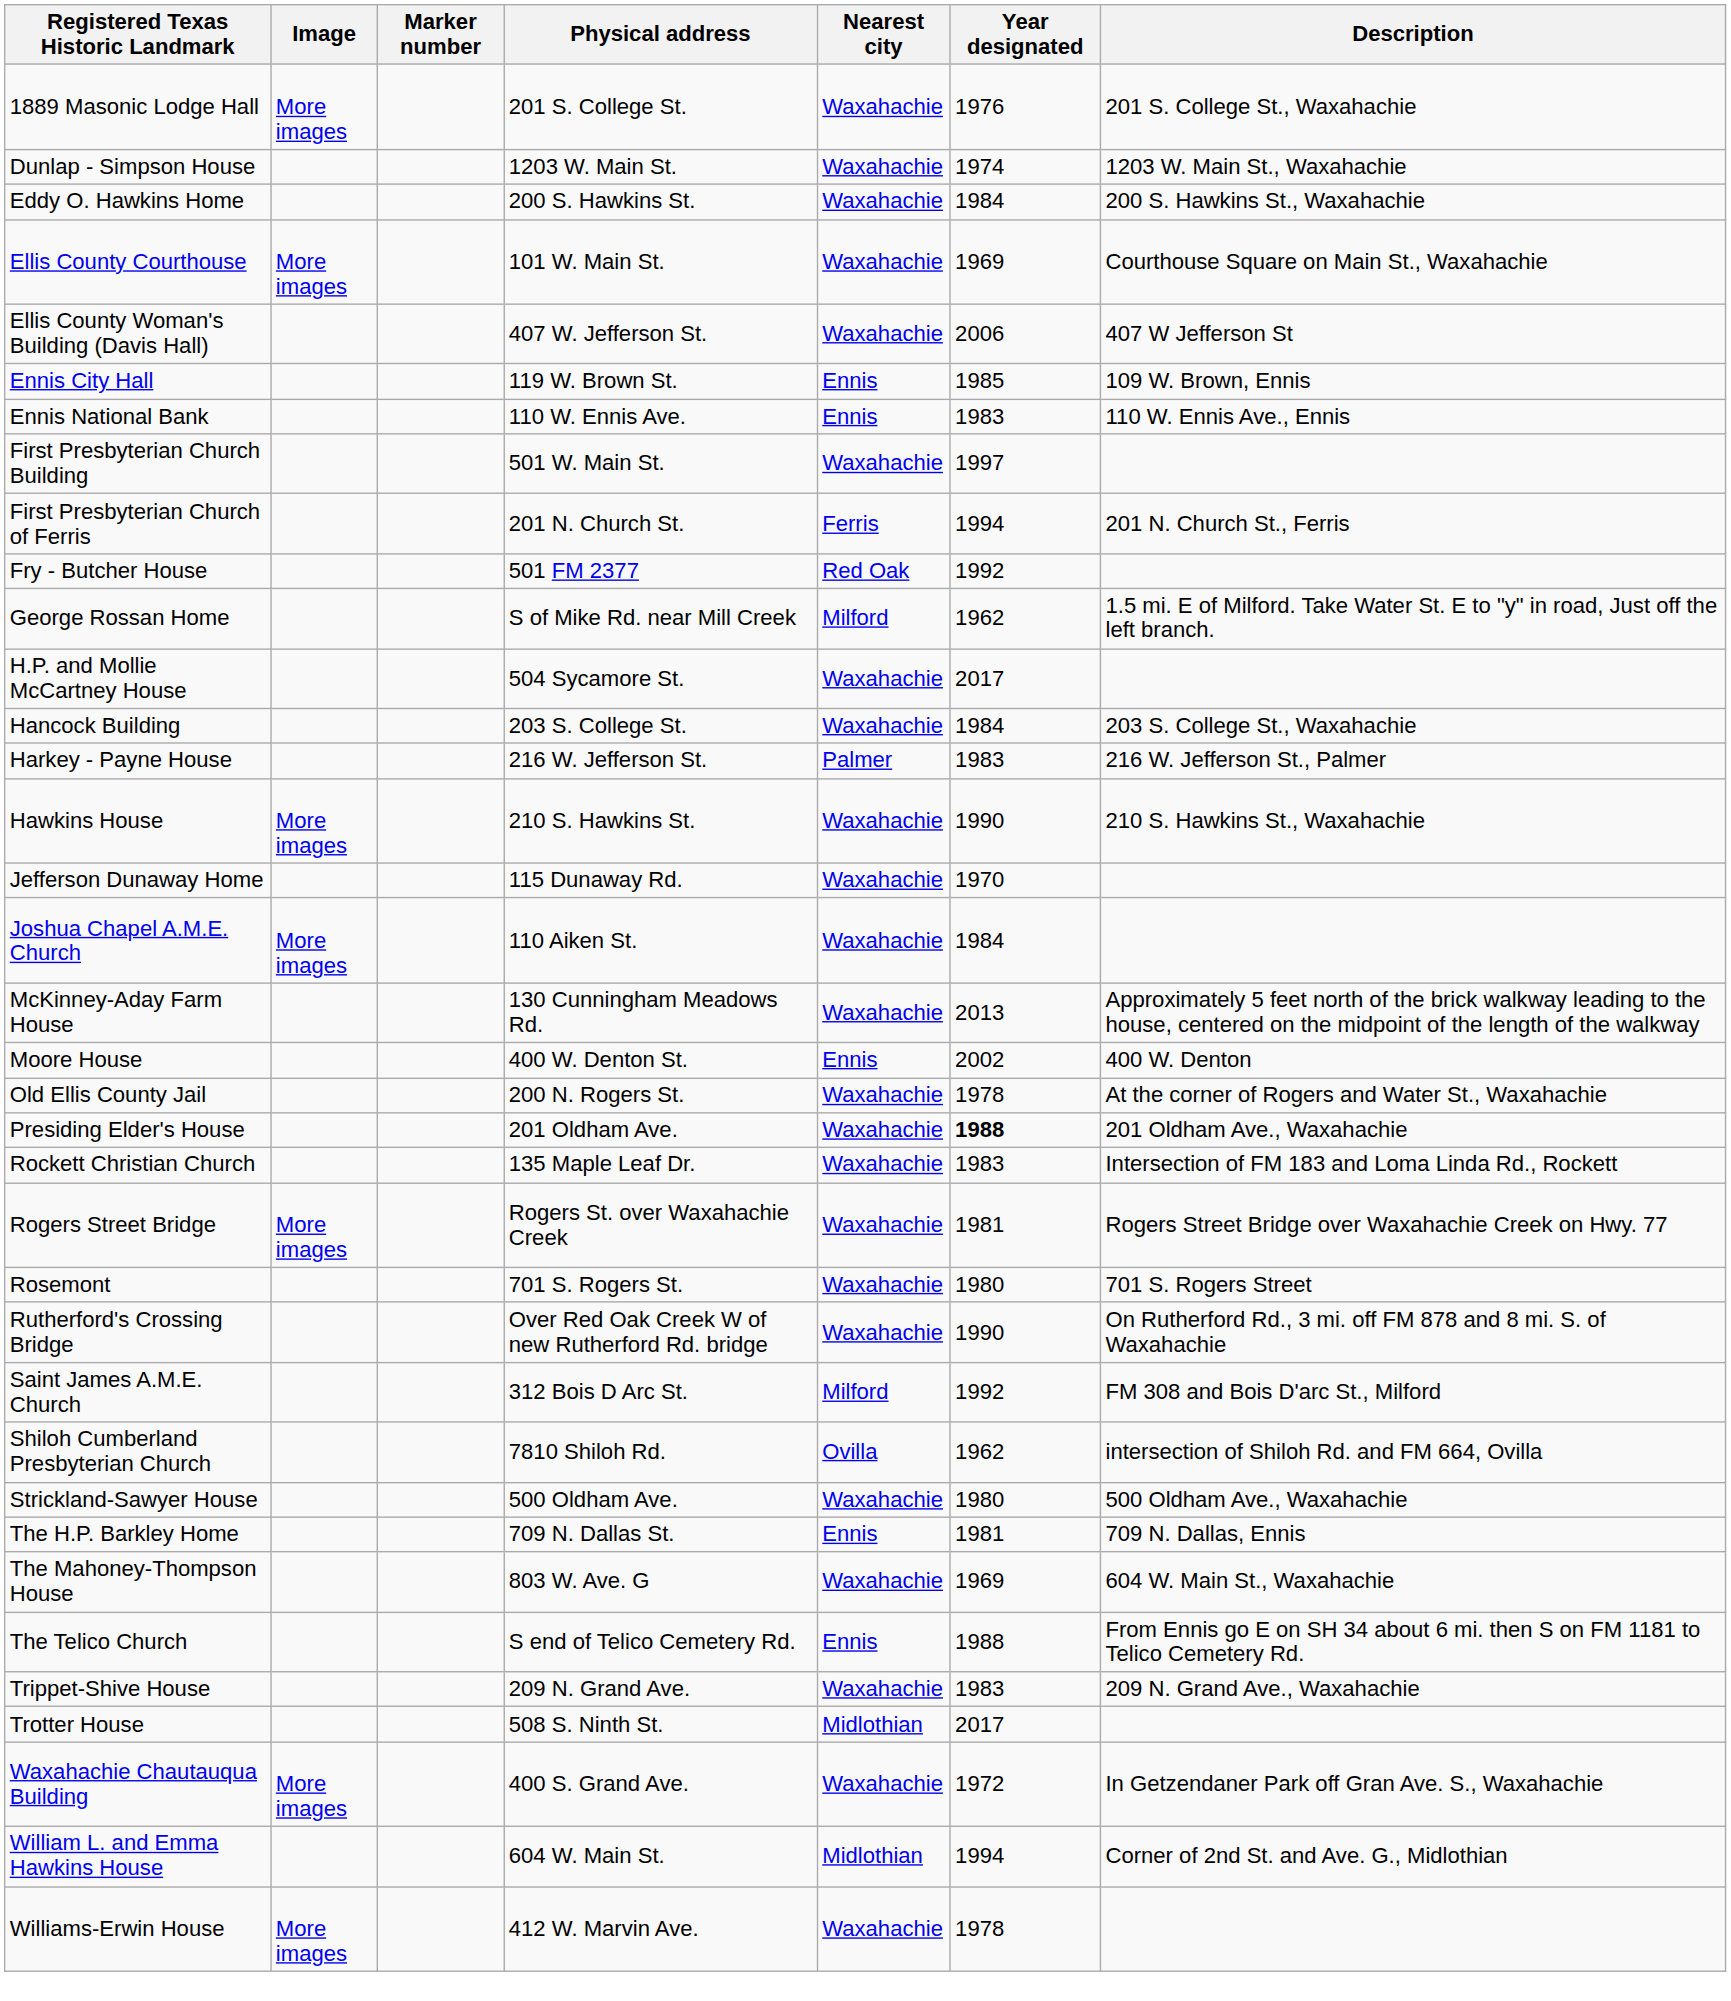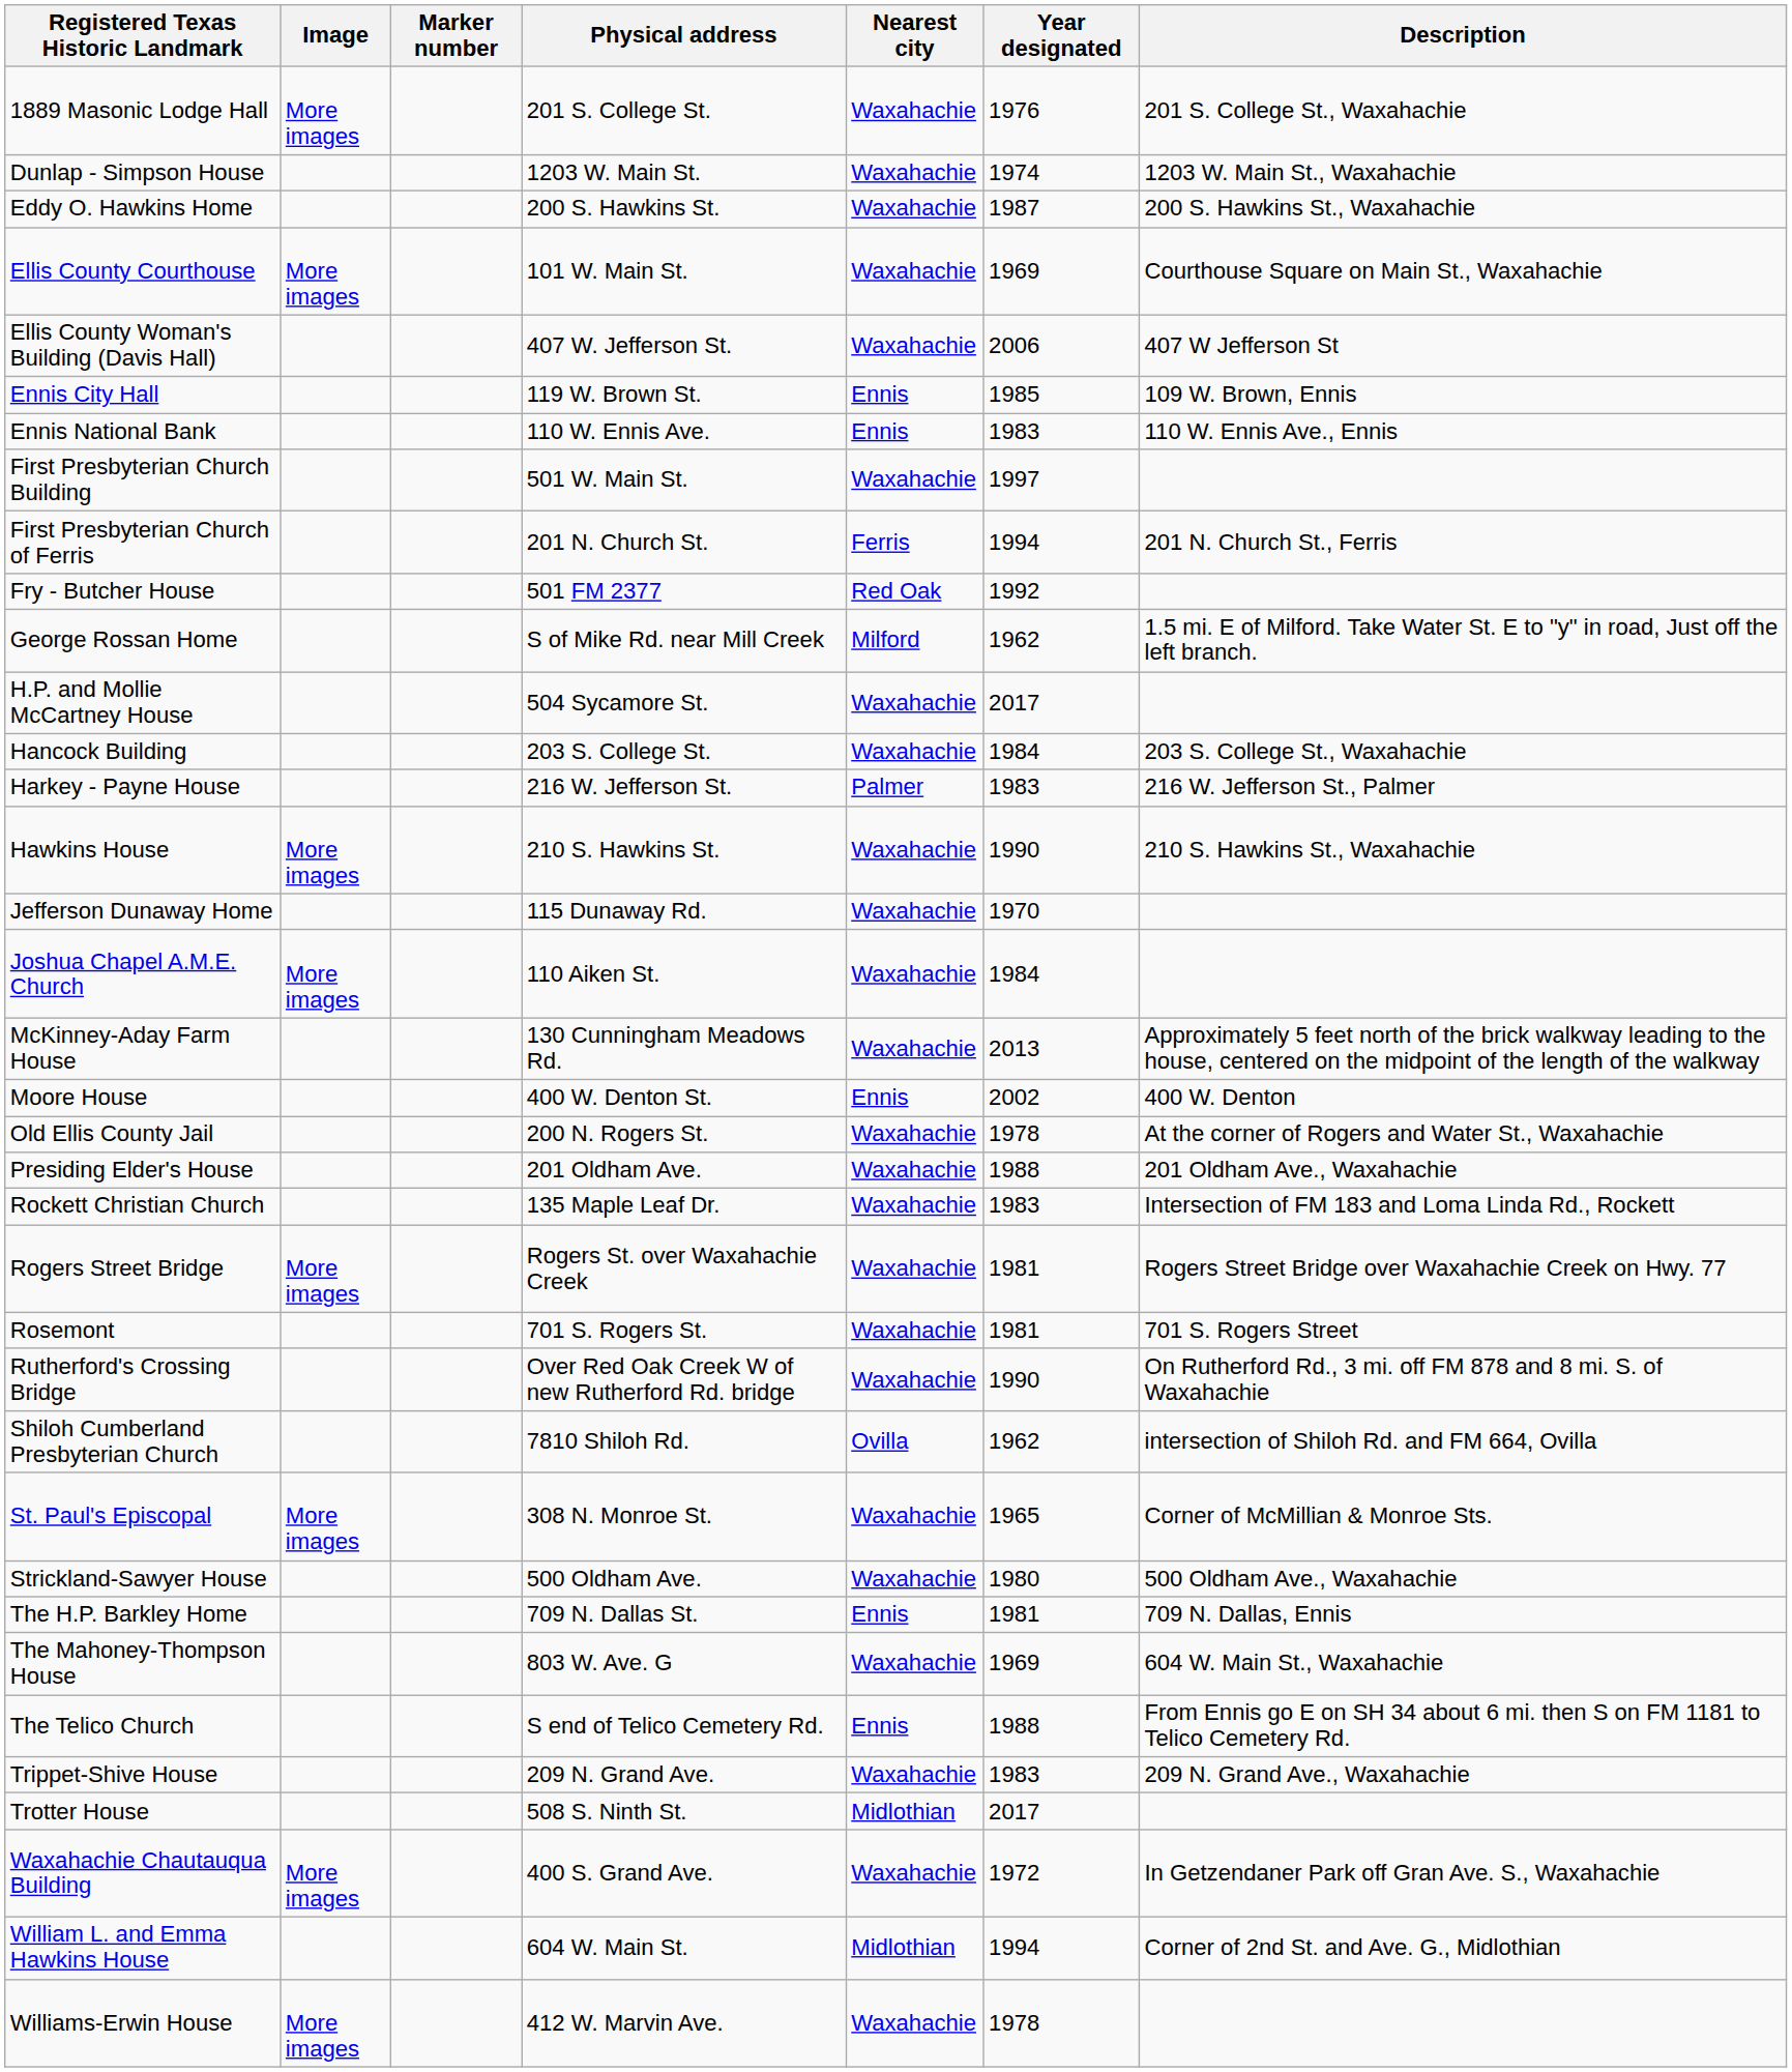Eddy O. Hawkins Home | Year designated: 1984 -> 1987
Presiding Elder's House | Year designated: bold -> normal
Rosemont | Year designated: 1980 -> 1981
- row: Saint James A.M.E. Church | 312 Bois D Arc St. | Milford | 1992 | FM 308 and Bois D'arc St., Milford
+ row: St. Paul's Episcopal | More images | 308 N. Monroe St. | Waxahachie | 1965 | Corner of McMillian & Monroe Sts.
